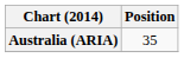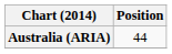Australia (ARIA) | Position: 35 -> 44
